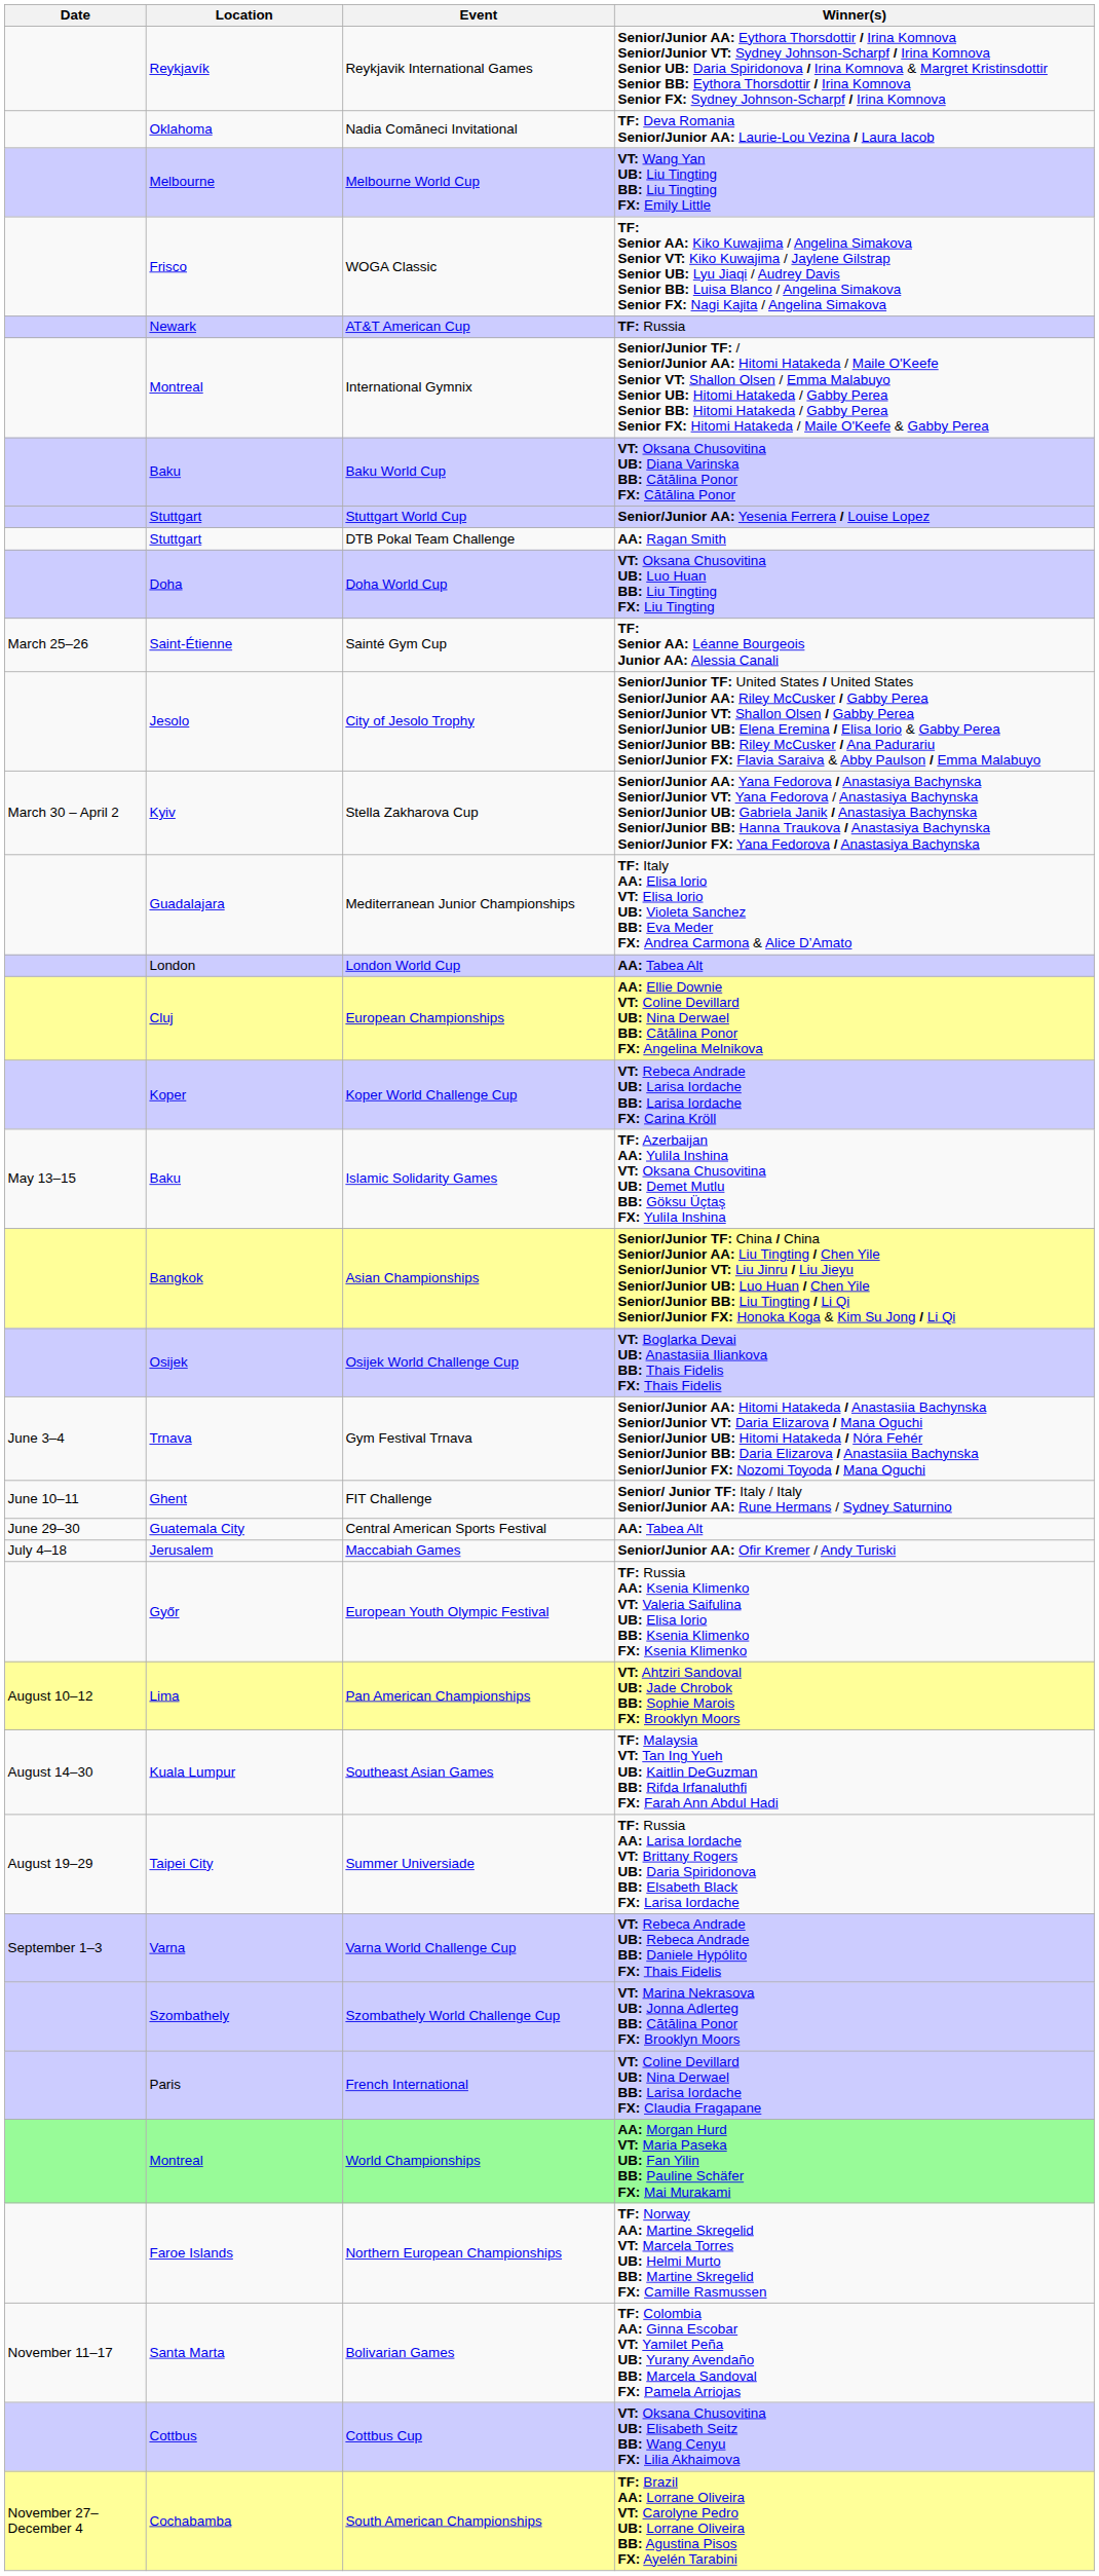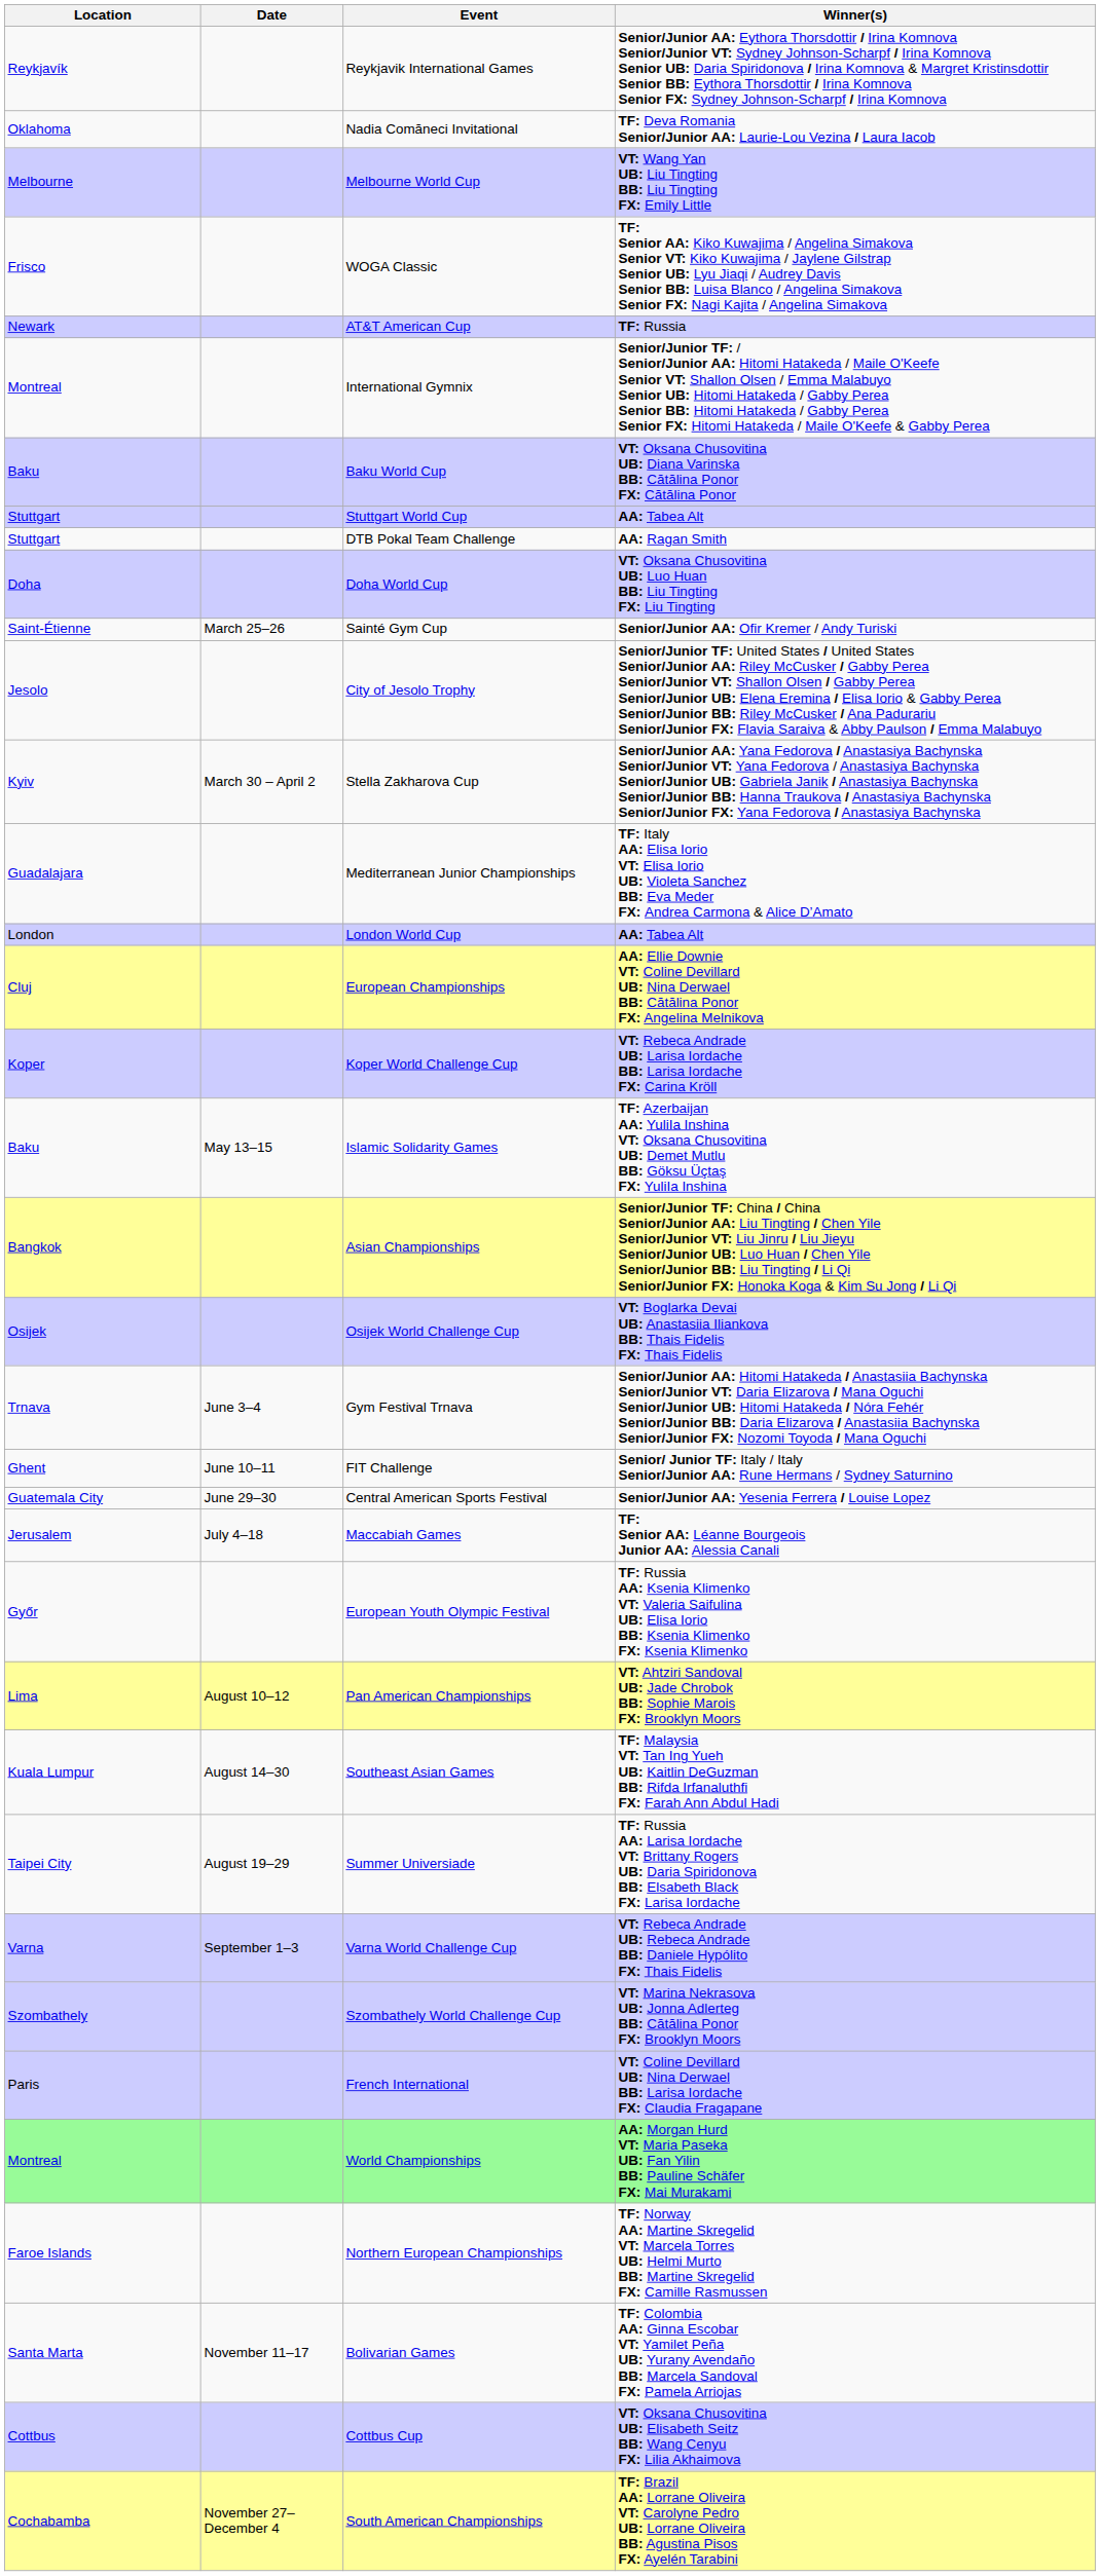columns swapped: Date <-> Location
Stuttgart World Cup | Winner(s): Senior/Junior AA: Yesenia Ferrera / Louise Lopez -> AA: Tabea Alt
Sainté Gym Cup | Winner(s): TF: Senior AA: Léanne Bourgeois Junior AA: Alessia Canali -> Senior/Junior AA: Ofir Kremer / Andy Turiski
Central American Sports Festival | Winner(s): AA: Tabea Alt -> Senior/Junior AA: Yesenia Ferrera / Louise Lopez
Maccabiah Games | Winner(s): Senior/Junior AA: Ofir Kremer / Andy Turiski -> TF: Senior AA: Léanne Bourgeois Junior AA: Alessia Canali
